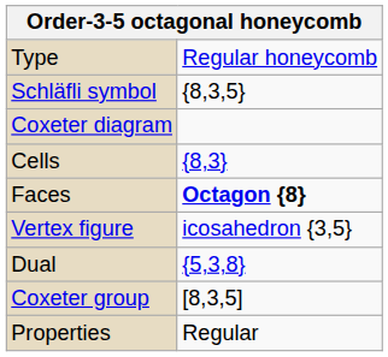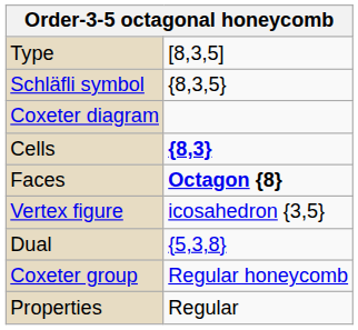Type | column 2: Regular honeycomb -> [8,3,5]
Cells | column 2: normal -> bold
Coxeter group | column 2: [8,3,5] -> Regular honeycomb
